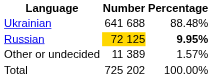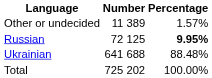rows swapped: Ukrainian <-> Other or undecided
Russian | Number: gold background -> no background
